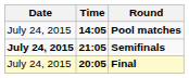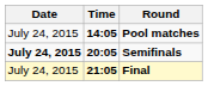Semifinals | Time: 21:05 -> 20:05
Final | Time: 20:05 -> 21:05
